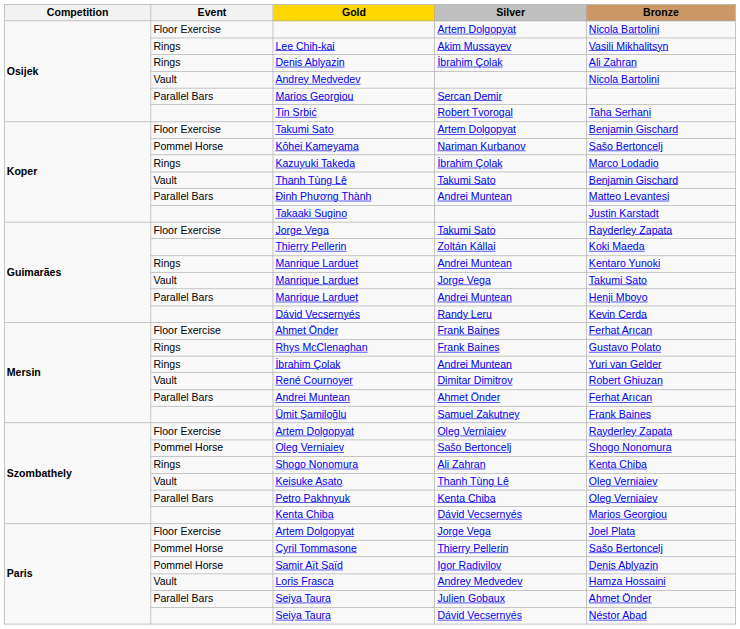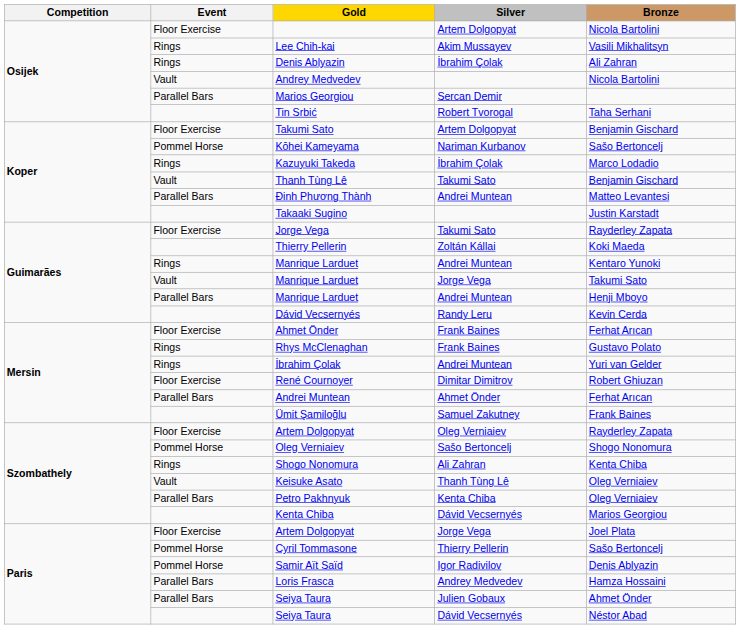René Cournoyer | Event: Vault -> Floor Exercise
Loris Frasca | Event: Vault -> Parallel Bars
